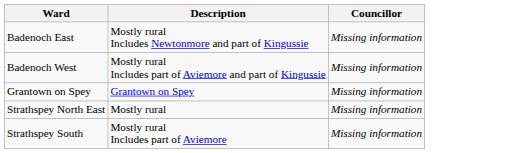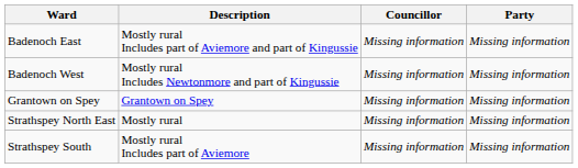+ column: Party | Missing information | Missing information | Missing information | Missing information | Missing information
Badenoch East | Description: Mostly rural Includes Newtonmore and part of Kingussie -> Mostly rural Includes part of Aviemore and part of Kingussie
Badenoch West | Description: Mostly rural Includes part of Aviemore and part of Kingussie -> Mostly rural Includes Newtonmore and part of Kingussie
